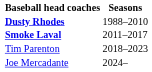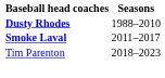- row: Joe Mercadante | 2024–
